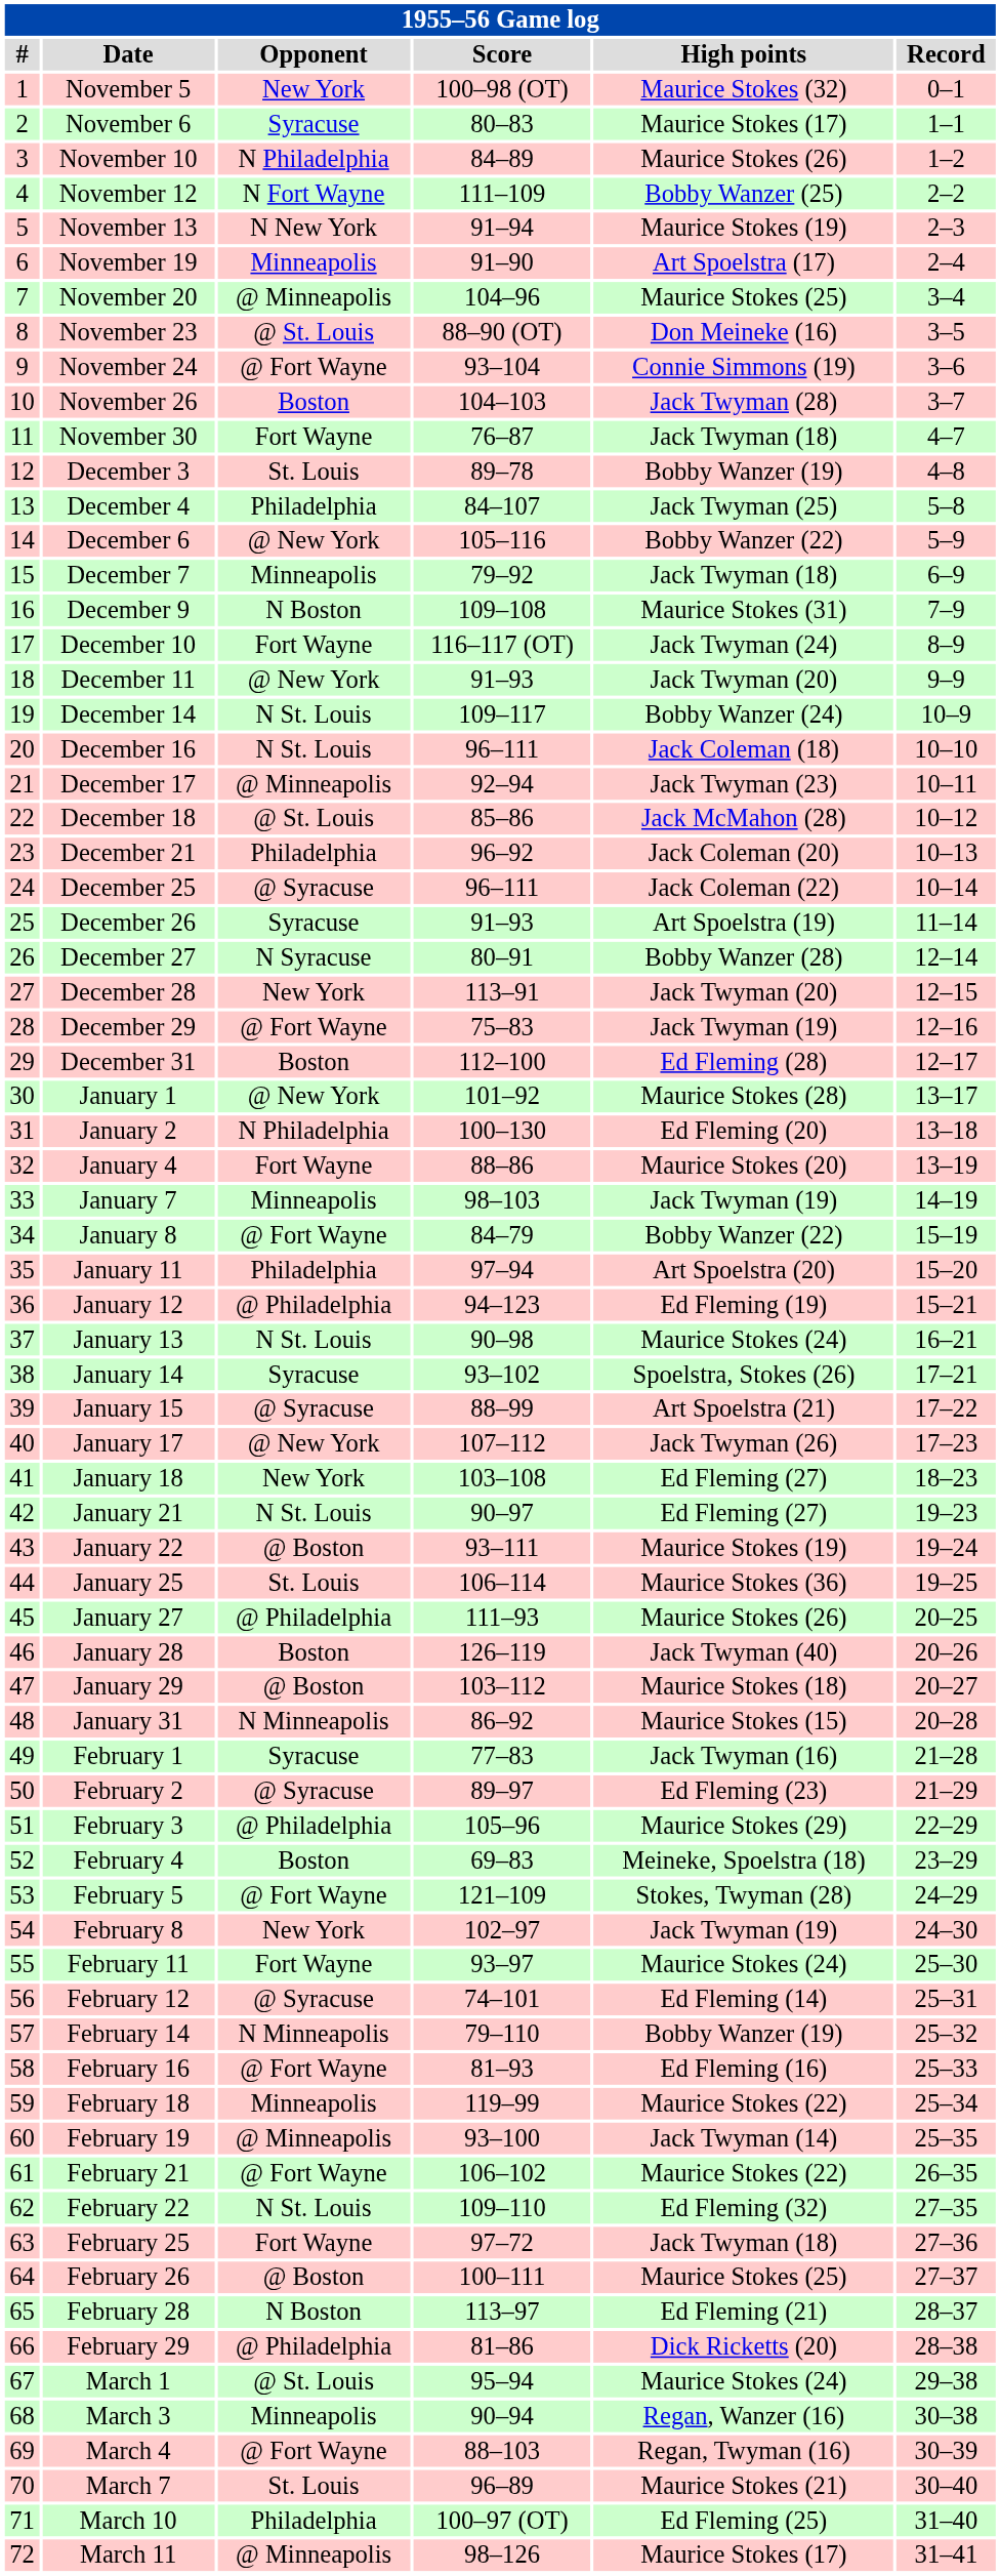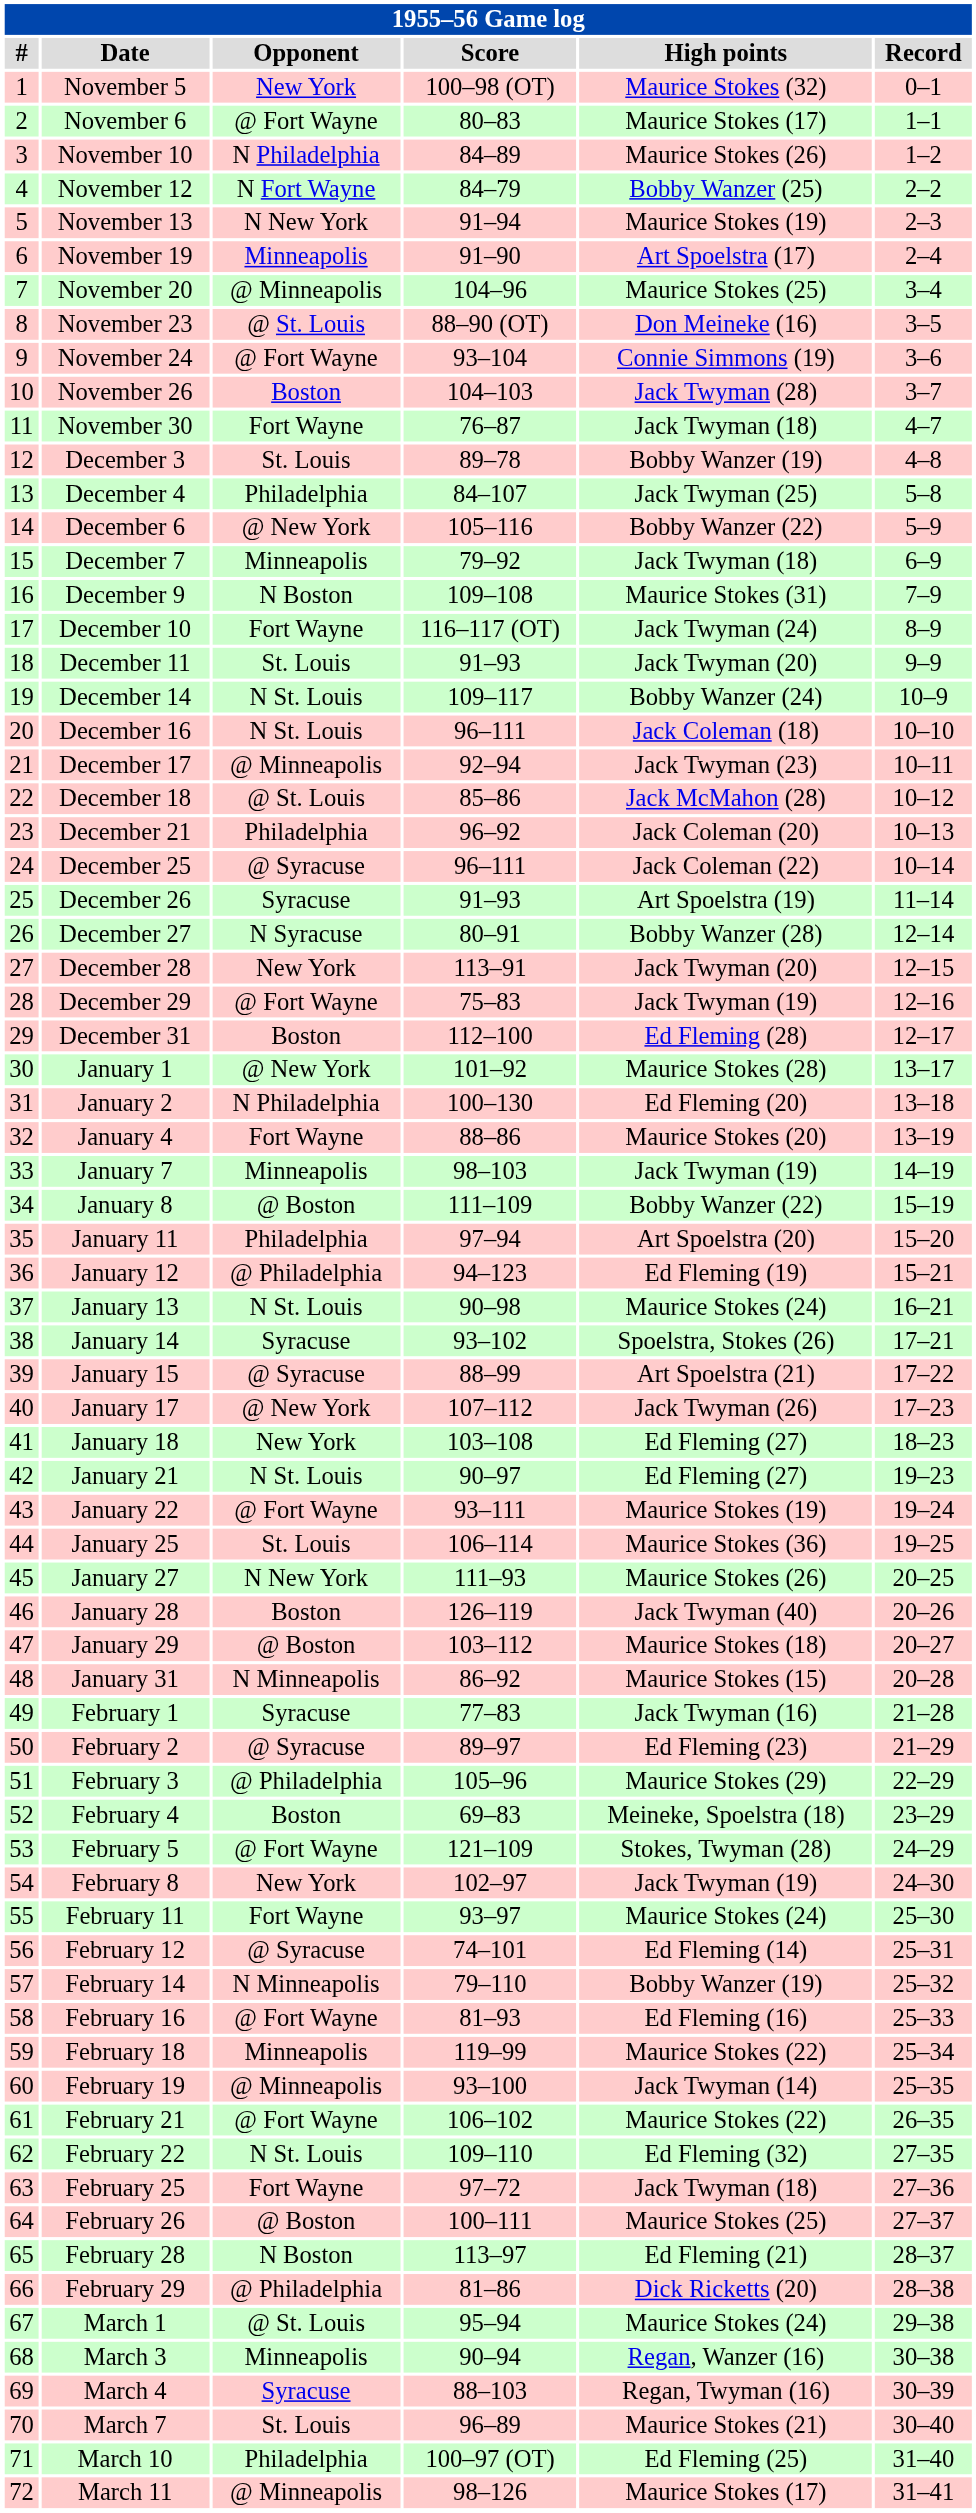November 6 | Opponent: Syracuse -> @ Fort Wayne
November 12 | Score: 111–109 -> 84–79
December 11 | Opponent: @ New York -> St. Louis
January 8 | Opponent: @ Fort Wayne -> @ Boston
January 8 | Score: 84–79 -> 111–109
January 22 | Opponent: @ Boston -> @ Fort Wayne
January 27 | Opponent: @ Philadelphia -> N New York
March 4 | Opponent: @ Fort Wayne -> Syracuse
